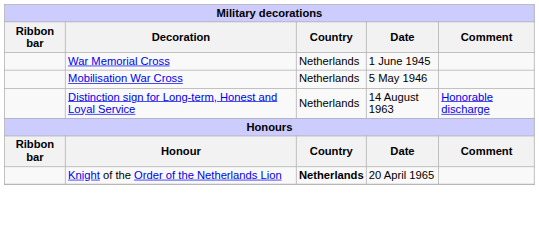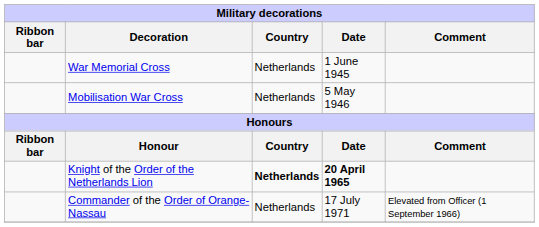- row: Distinction sign for Long-term, Honest and Loyal Service | Netherlands | 14 August 1963 | Honorable discharge
Knight of the Order of the Netherlands Lion | Date: normal -> bold
+ row: Commander of the Order of Orange-Nassau | Netherlands | 17 July 1971 | Elevated from Officer (1 September 1966)
